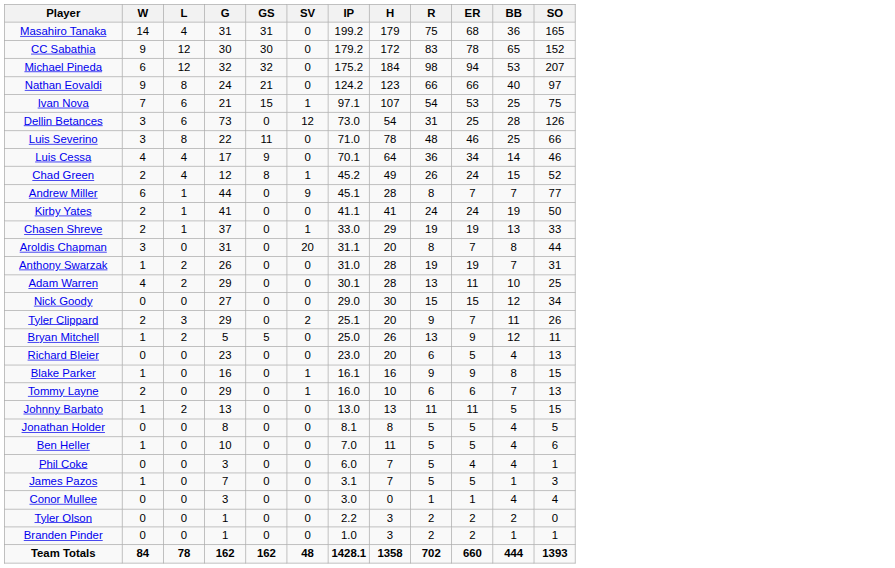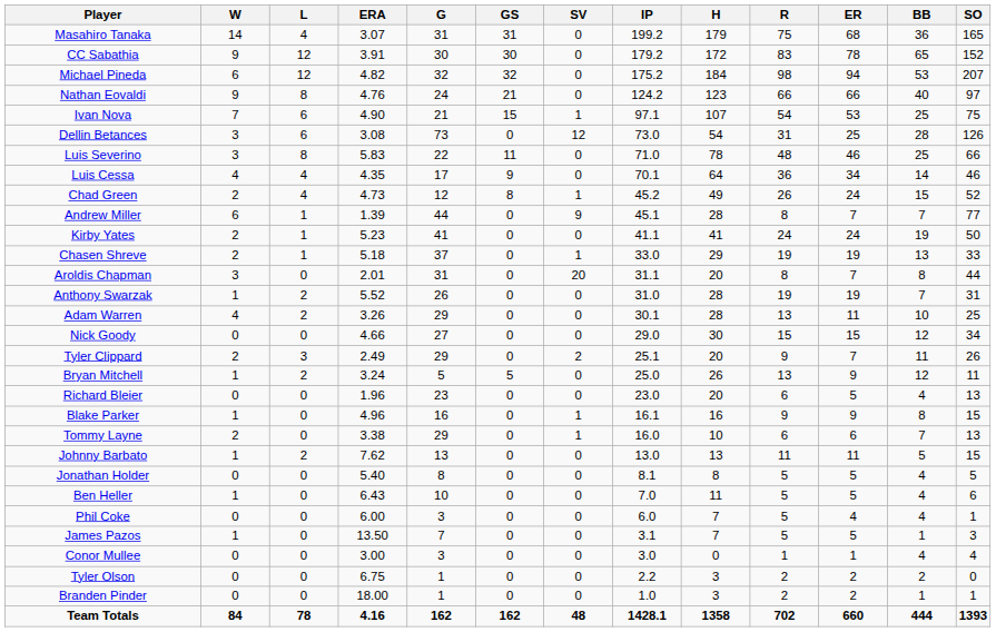+ column: ERA | 3.07 | 3.91 | 4.82 | 4.76 | 4.90 | 3.08 | 5.83 | 4.35 | 4.73 | 1.39 | 5.23 | 5.18 | 2.01 | 5.52 | 3.26 | 4.66 | 2.49 | 3.24 | 1.96 | 4.96 | 3.38 | 7.62 | 5.40 | 6.43 | 6.00 | 13.50 | 3.00 | 6.75 | 18.00 | 4.16
